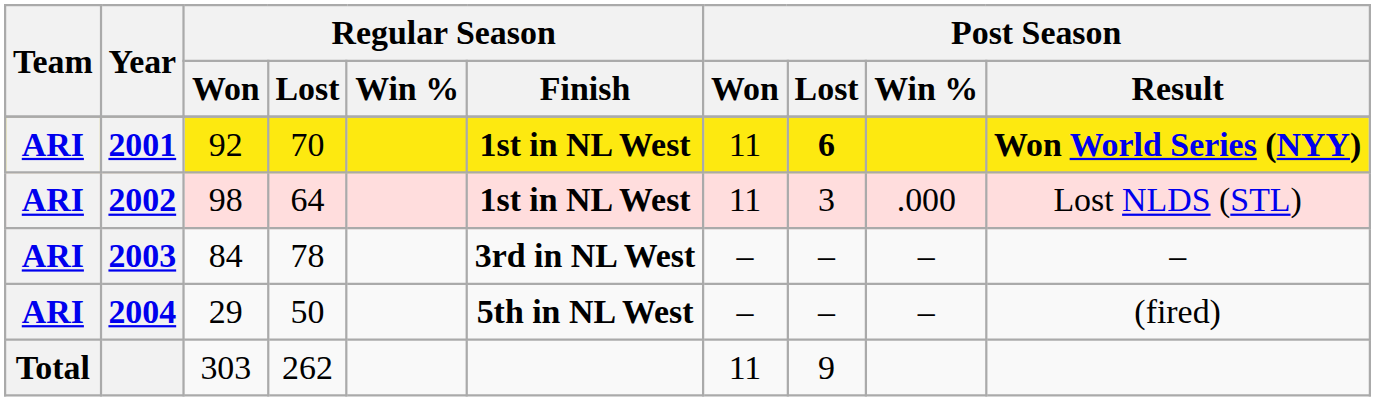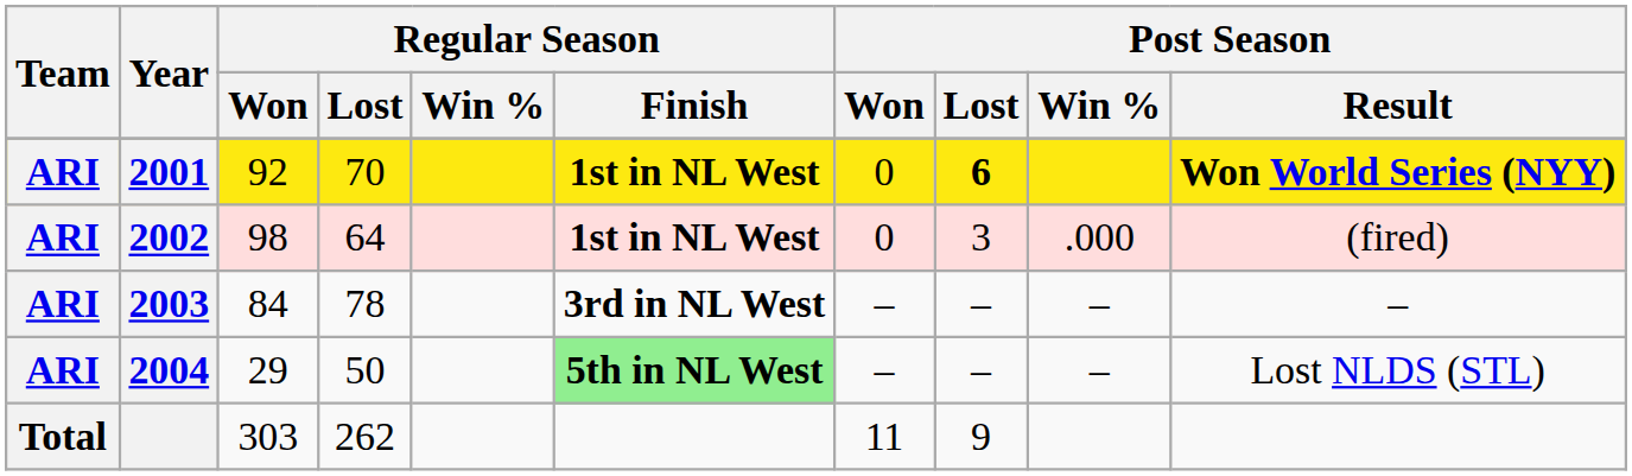2001 | Post Season / Won: 11 -> 0
2002 | Post Season / Won: 11 -> 0
2002 | Post Season / Result: Lost NLDS (STL) -> (fired)
2004 | Regular Season / Finish: no background -> lightgreen background
2004 | Post Season / Result: (fired) -> Lost NLDS (STL)
